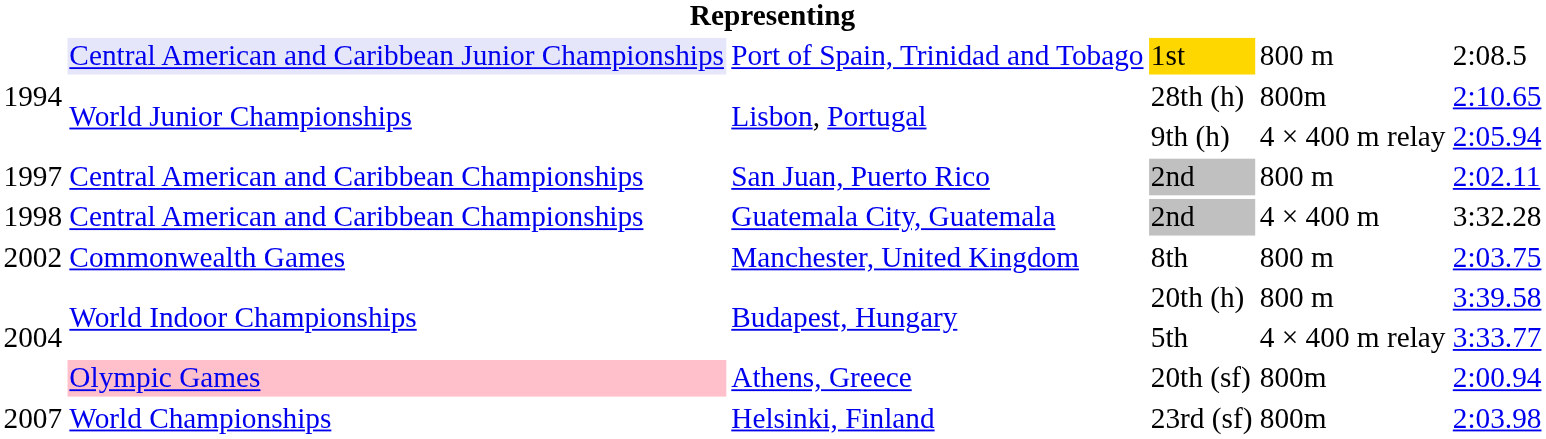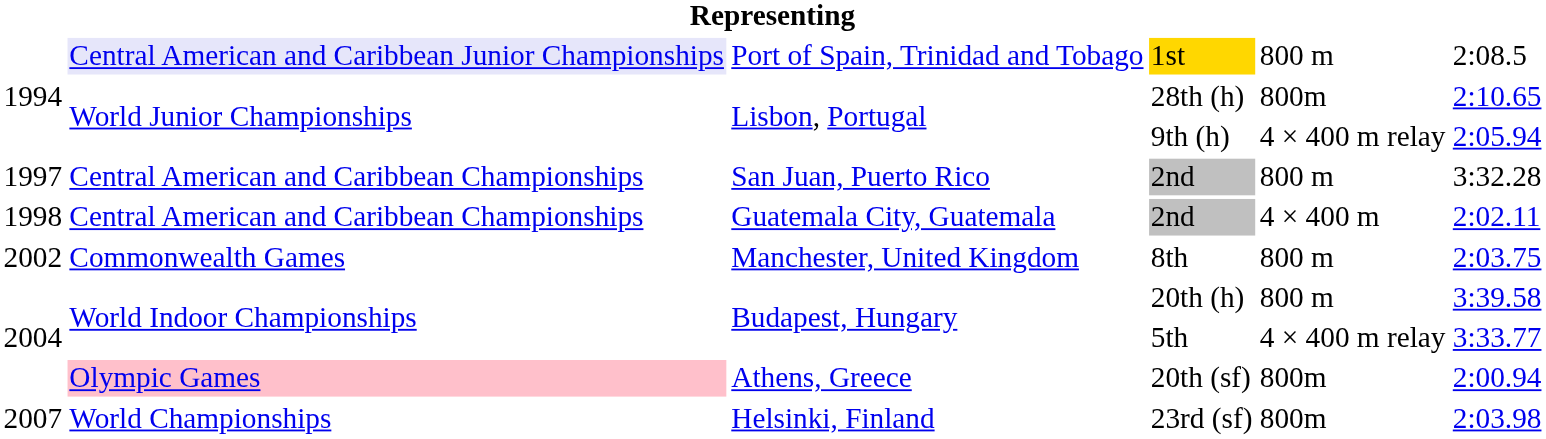San Juan, Puerto Rico / 2nd | column 6: 2:02.11 -> 3:32.28
Guatemala City, Guatemala / 2nd | column 6: 3:32.28 -> 2:02.11
